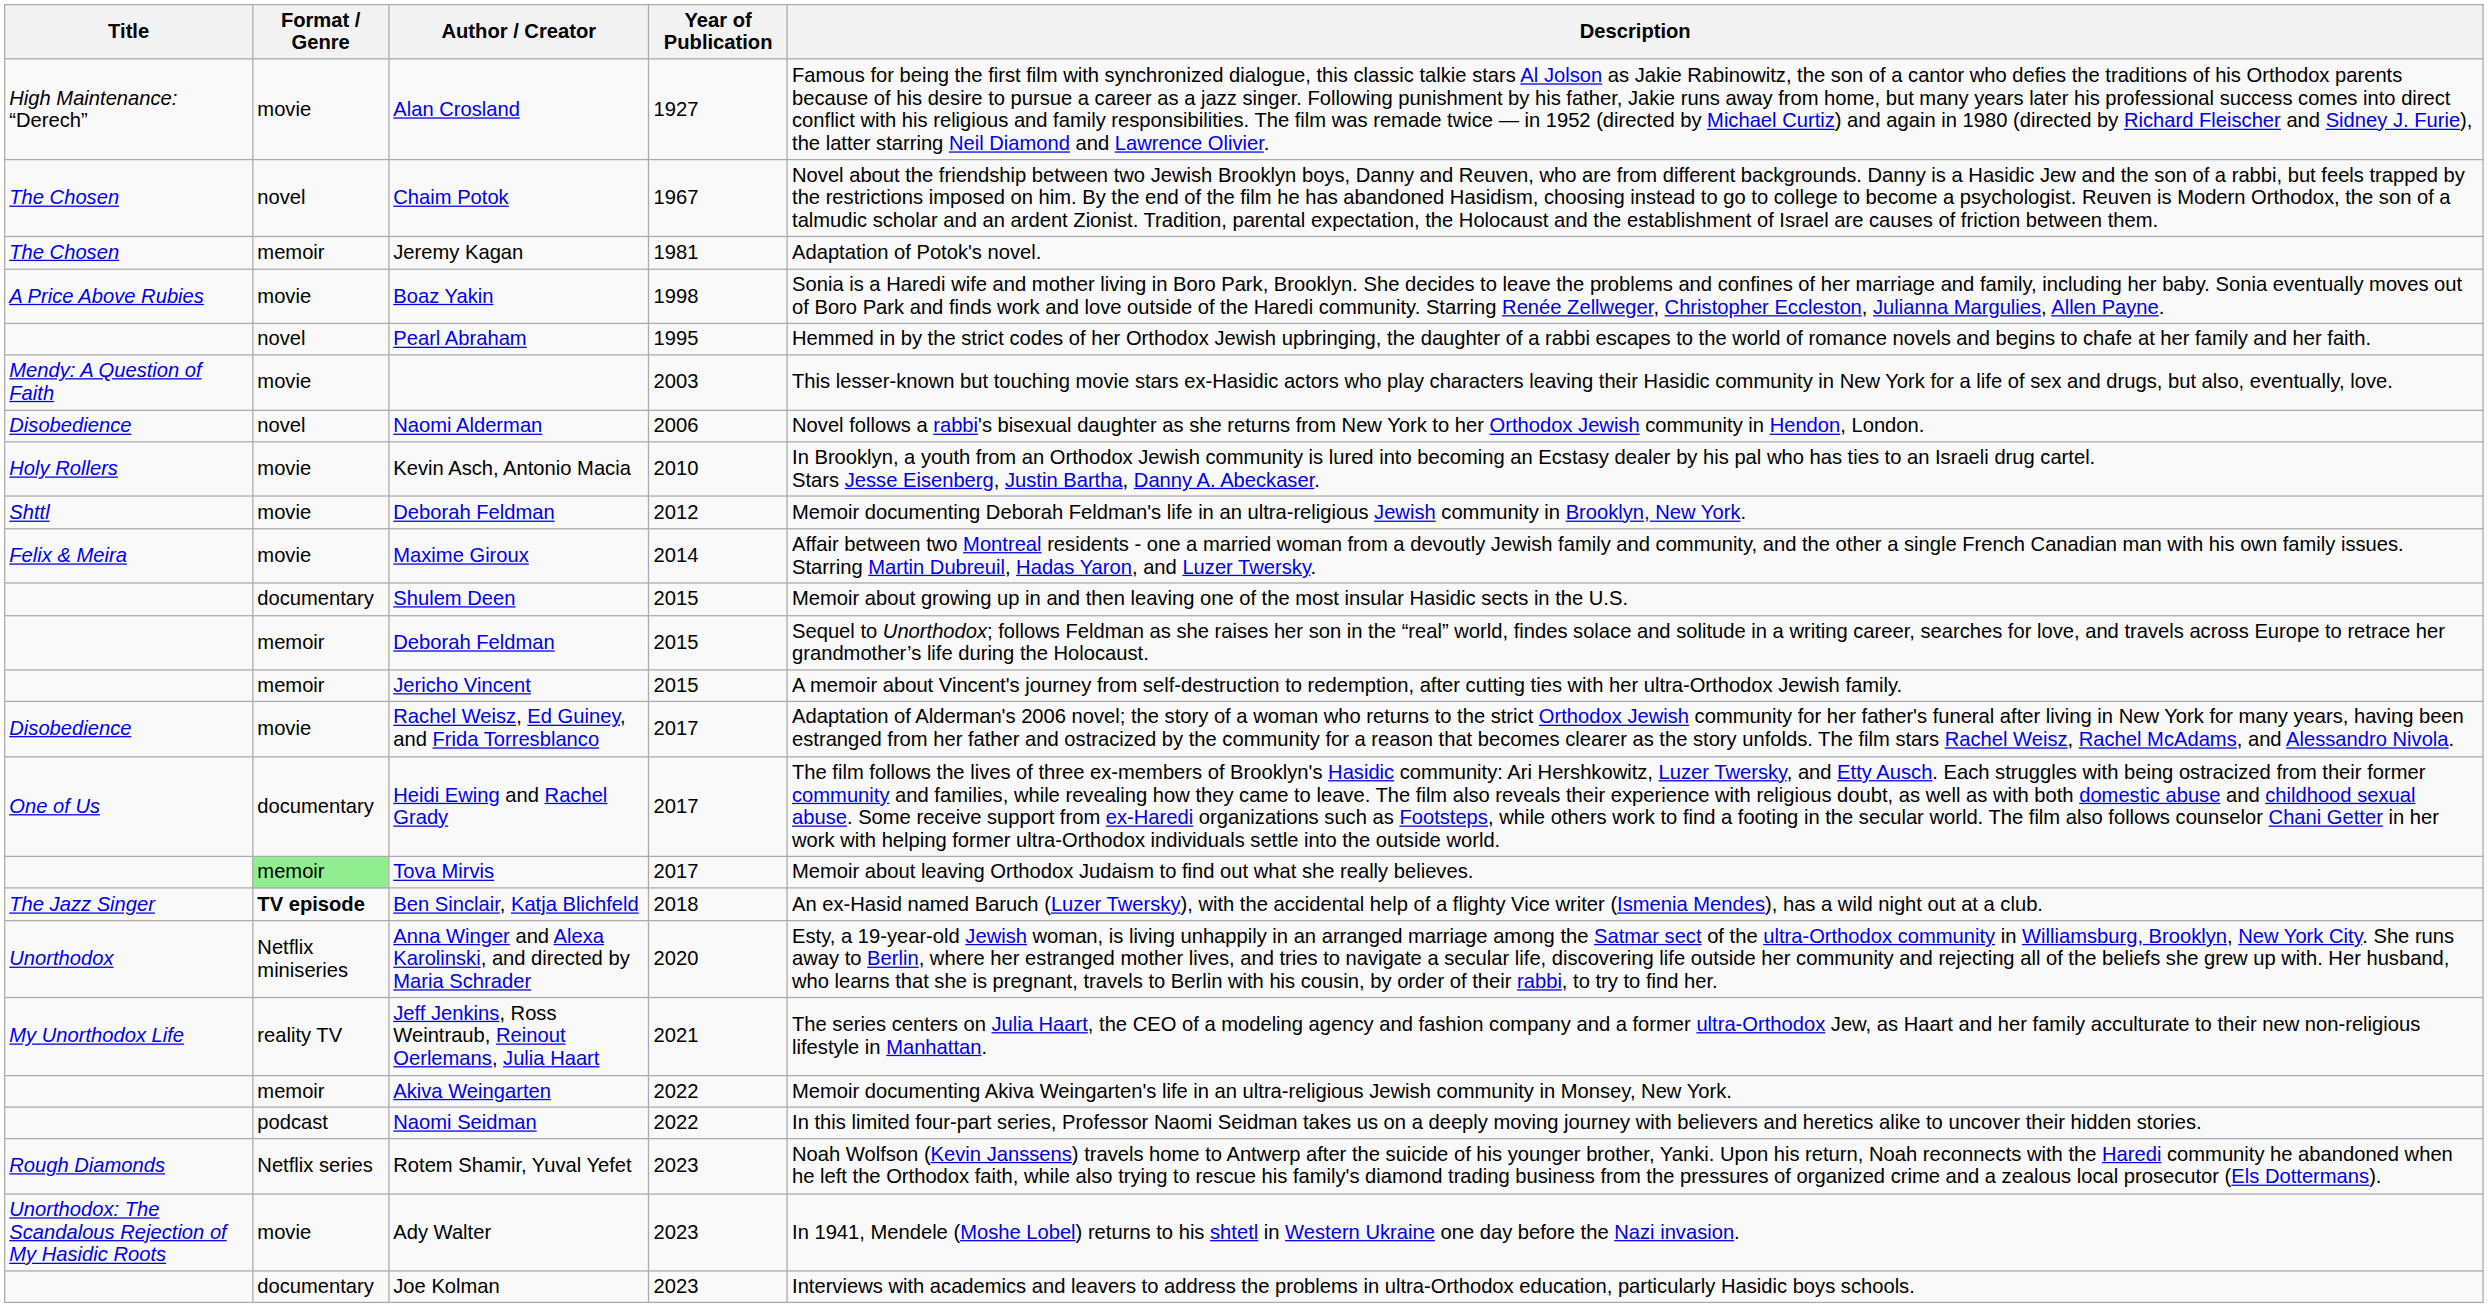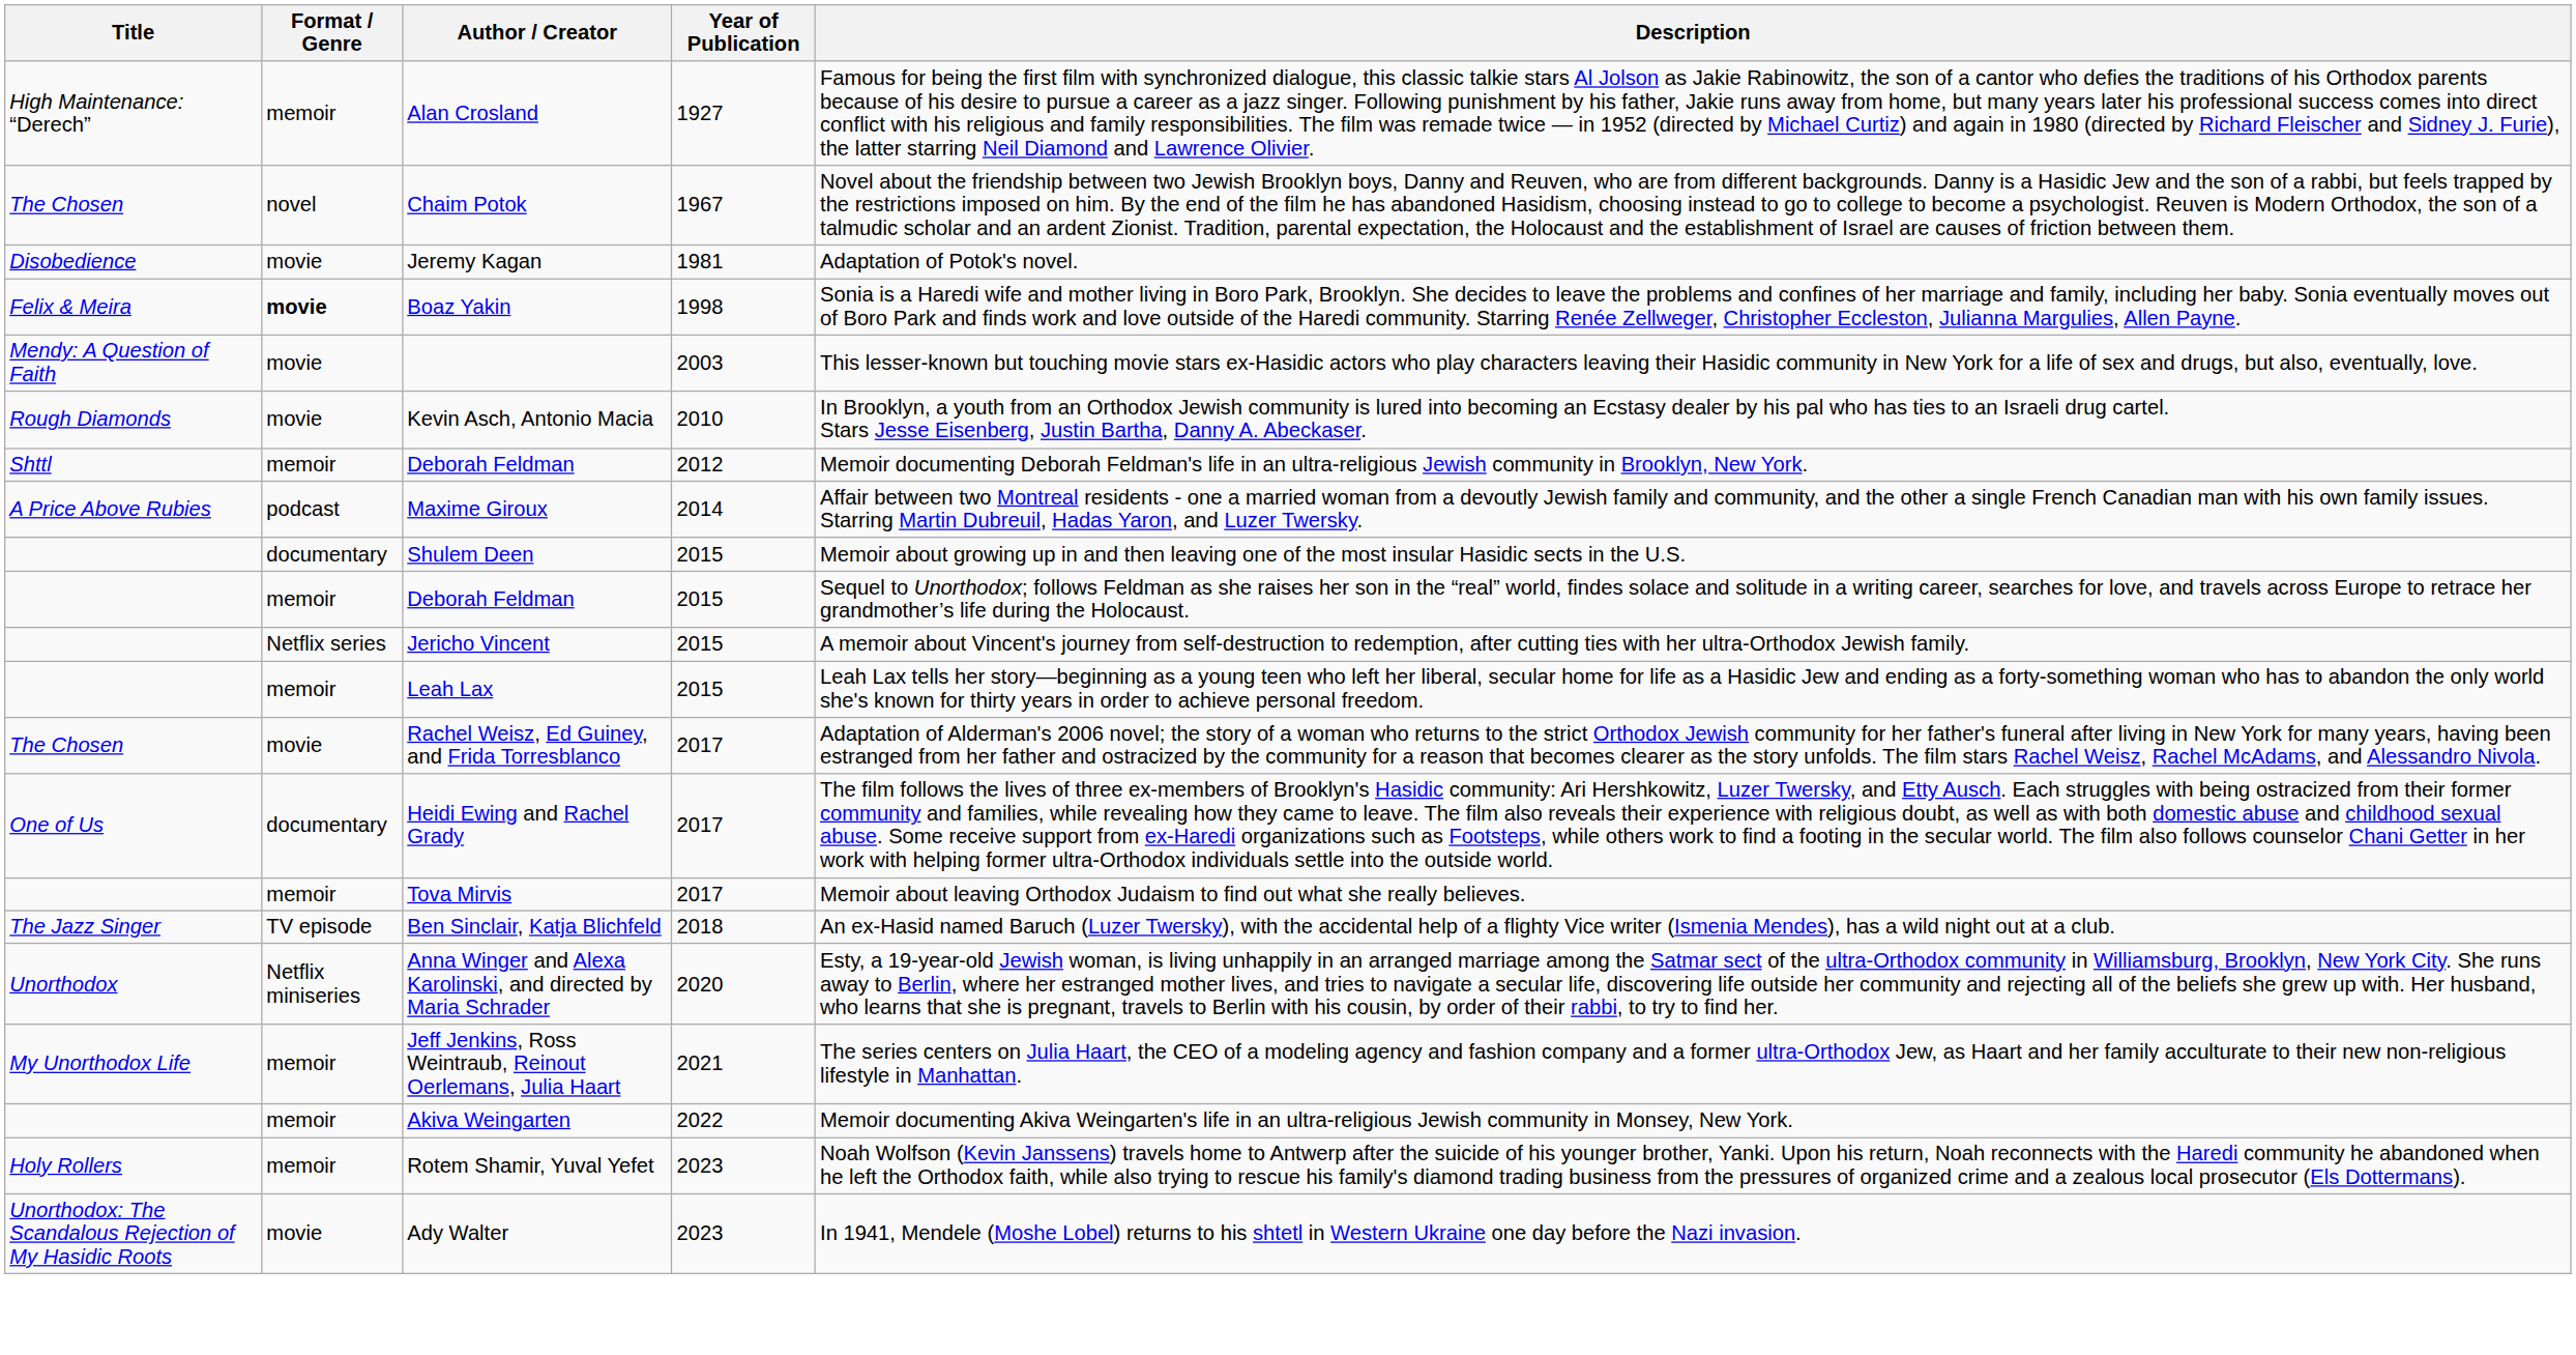Alan Crosland | Format / Genre: movie -> memoir
Jeremy Kagan | Title: The Chosen -> Disobedience
Jeremy Kagan | Format / Genre: memoir -> movie
Boaz Yakin | Title: A Price Above Rubies -> Felix & Meira
Boaz Yakin | Format / Genre: normal -> bold
- row: novel | Pearl Abraham | 1995 | Hemmed in by the strict codes of her Orthodox Jewish upbringing, the daughter of a rabbi escapes to the world of romance novels and begins to chafe at her family and her faith.
- row: Disobedience | novel | Naomi Alderman | 2006 | Novel follows a rabbi's bisexual daughter as she returns from New York to her Orthodox Jewish community in Hendon, London.
Kevin Asch, Antonio Macia | Title: Holy Rollers -> Rough Diamonds
Deborah Feldman / 2012 | Format / Genre: movie -> memoir
Maxime Giroux | Title: Felix & Meira -> A Price Above Rubies
Maxime Giroux | Format / Genre: movie -> podcast
Jericho Vincent | Format / Genre: memoir -> Netflix series
+ row: memoir | Leah Lax | 2015 | Leah Lax tells her story—beginning as a young teen who left her liberal, secular home for life as a Hasidic Jew and ending as a forty-something woman who has to abandon the only world she's known for thirty years in order to achieve personal freedom.
Rachel Weisz, Ed Guiney, and Frida Torresblanco | Title: Disobedience -> The Chosen
Tova Mirvis | Format / Genre: lightgreen background -> no background
Ben Sinclair, Katja Blichfeld | Format / Genre: bold -> normal
Jeff Jenkins, Ross Weintraub, Reinout Oerlemans, Julia Haart | Format / Genre: reality TV -> memoir
- row: podcast | Naomi Seidman | 2022 | In this limited four-part series, Professor Naomi Seidman takes us on a deeply moving journey with believers and heretics alike to uncover their hidden stories.
Rotem Shamir, Yuval Yefet | Title: Rough Diamonds -> Holy Rollers
Rotem Shamir, Yuval Yefet | Format / Genre: Netflix series -> memoir
- row: documentary | Joe Kolman | 2023 | Interviews with academics and leavers to address the problems in ultra-Orthodox education, particularly Hasidic boys schools.
